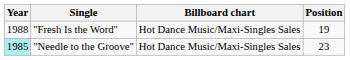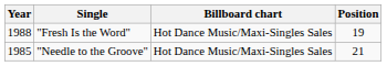"Needle to the Groove" | Year: paleturquoise background -> no background
"Needle to the Groove" | Position: 23 -> 21
